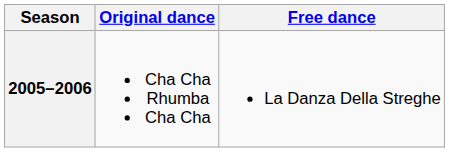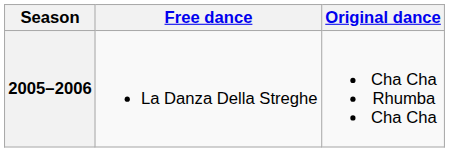columns swapped: Original dance <-> Free dance
